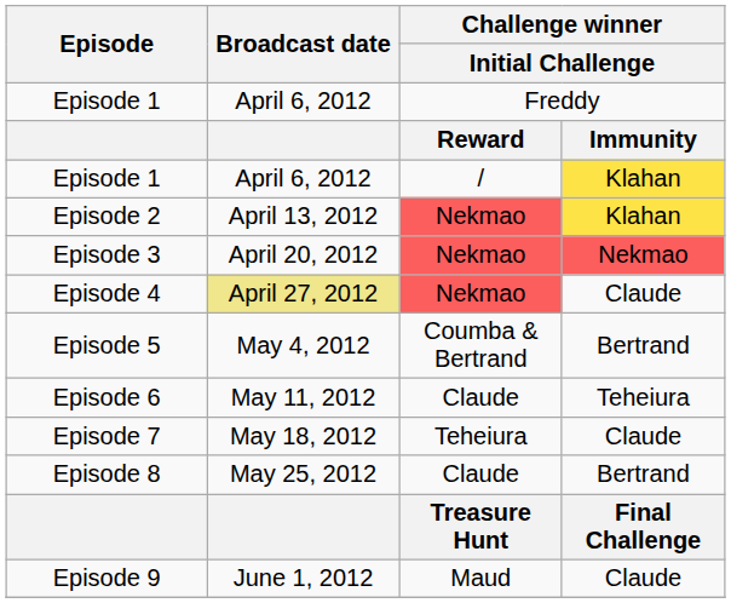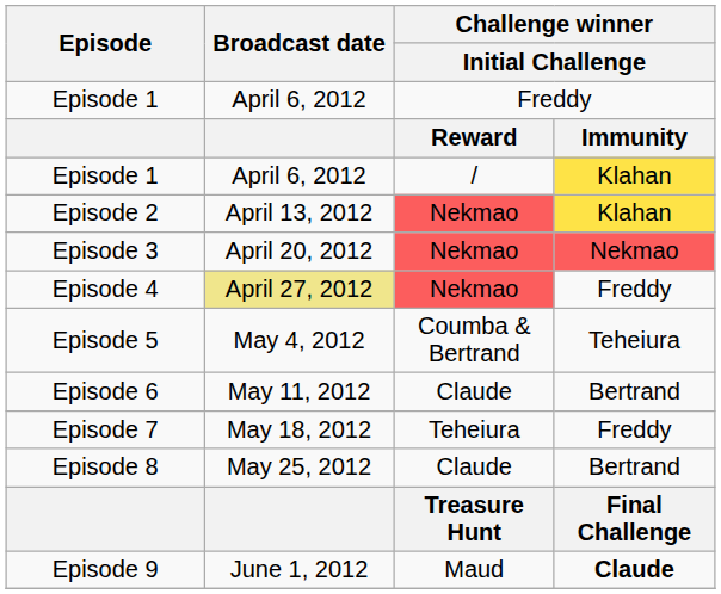Episode 4 | column 4: Claude -> Freddy
Episode 5 | column 4: Bertrand -> Teheiura
Episode 6 | column 4: Teheiura -> Bertrand
Episode 7 | column 4: Claude -> Freddy
Episode 9 | column 4: normal -> bold
